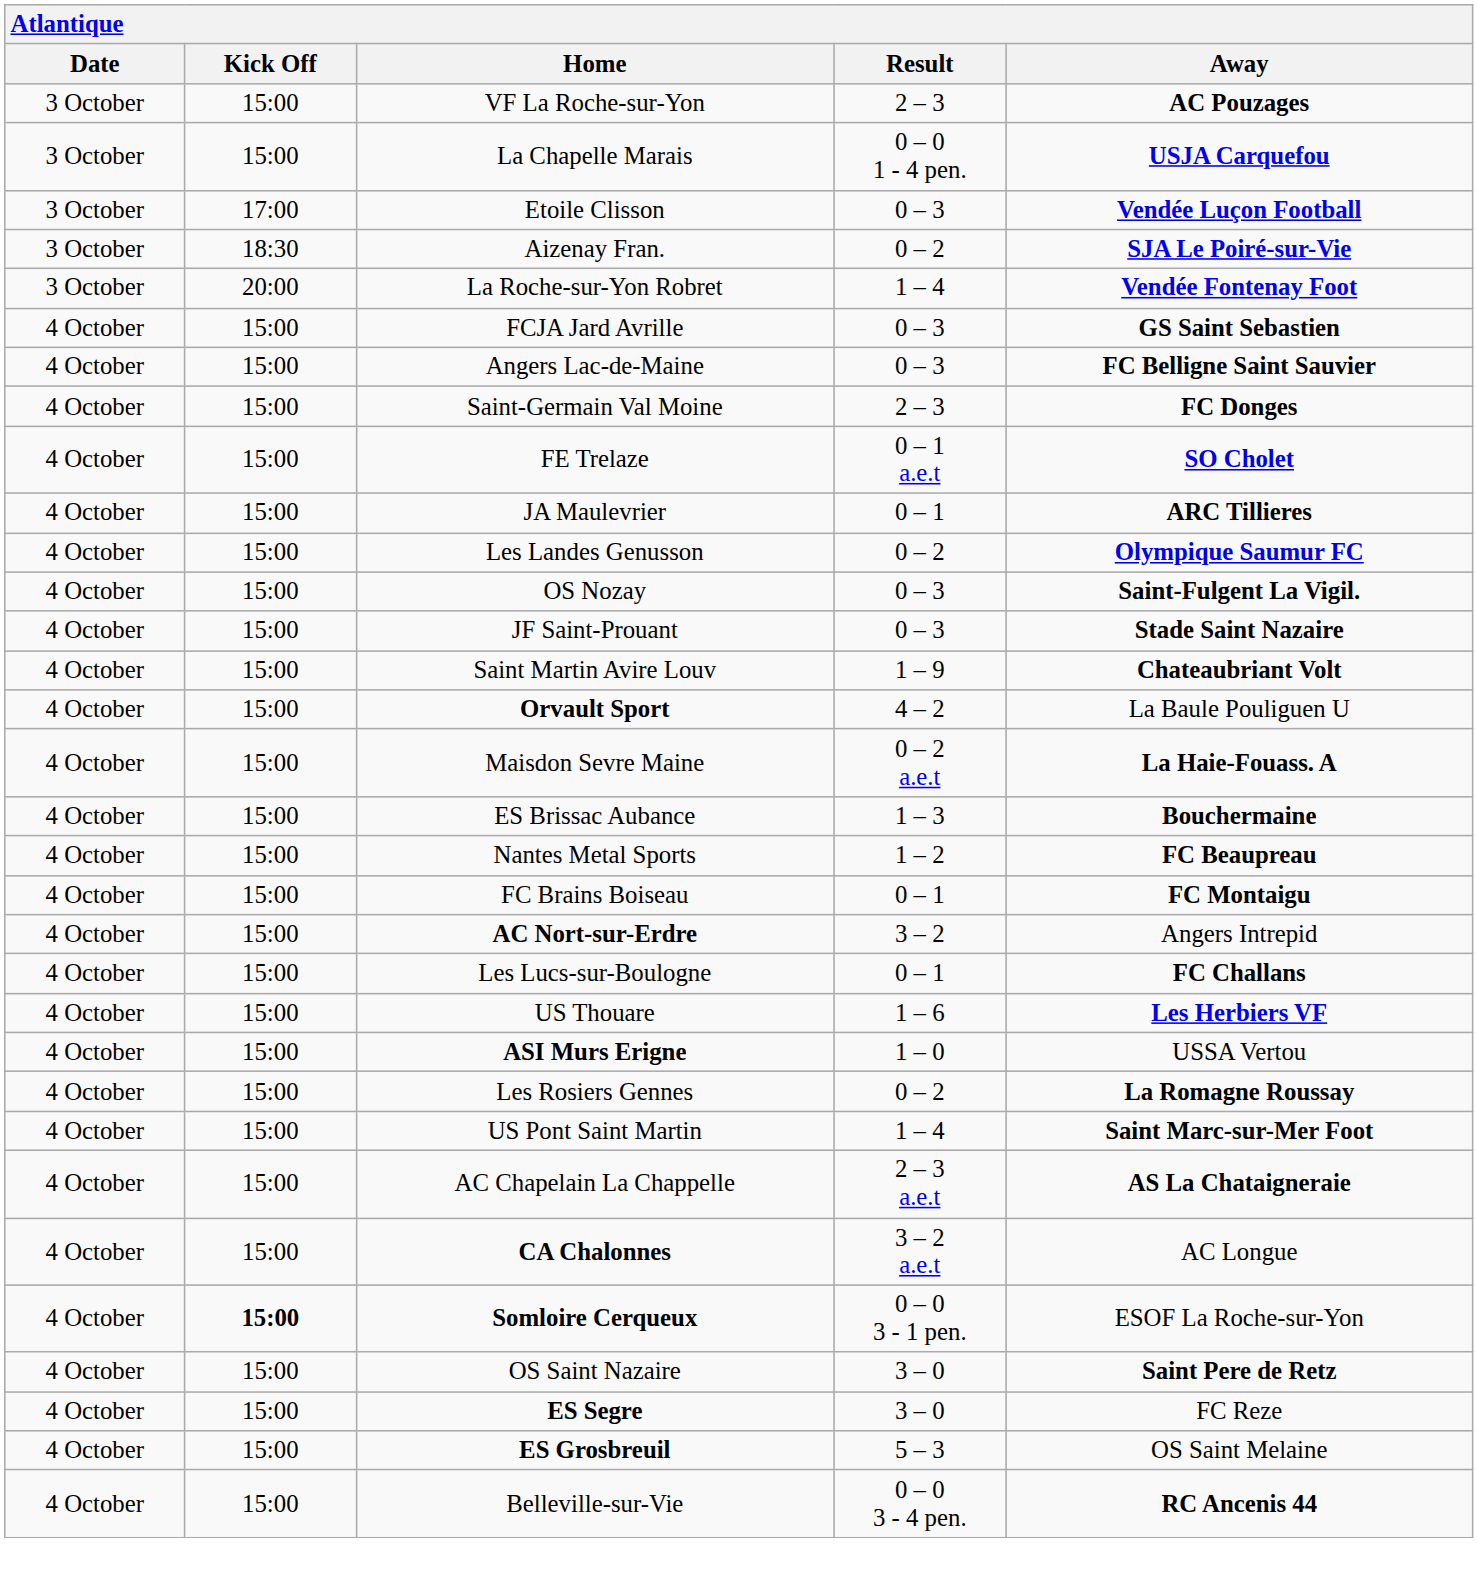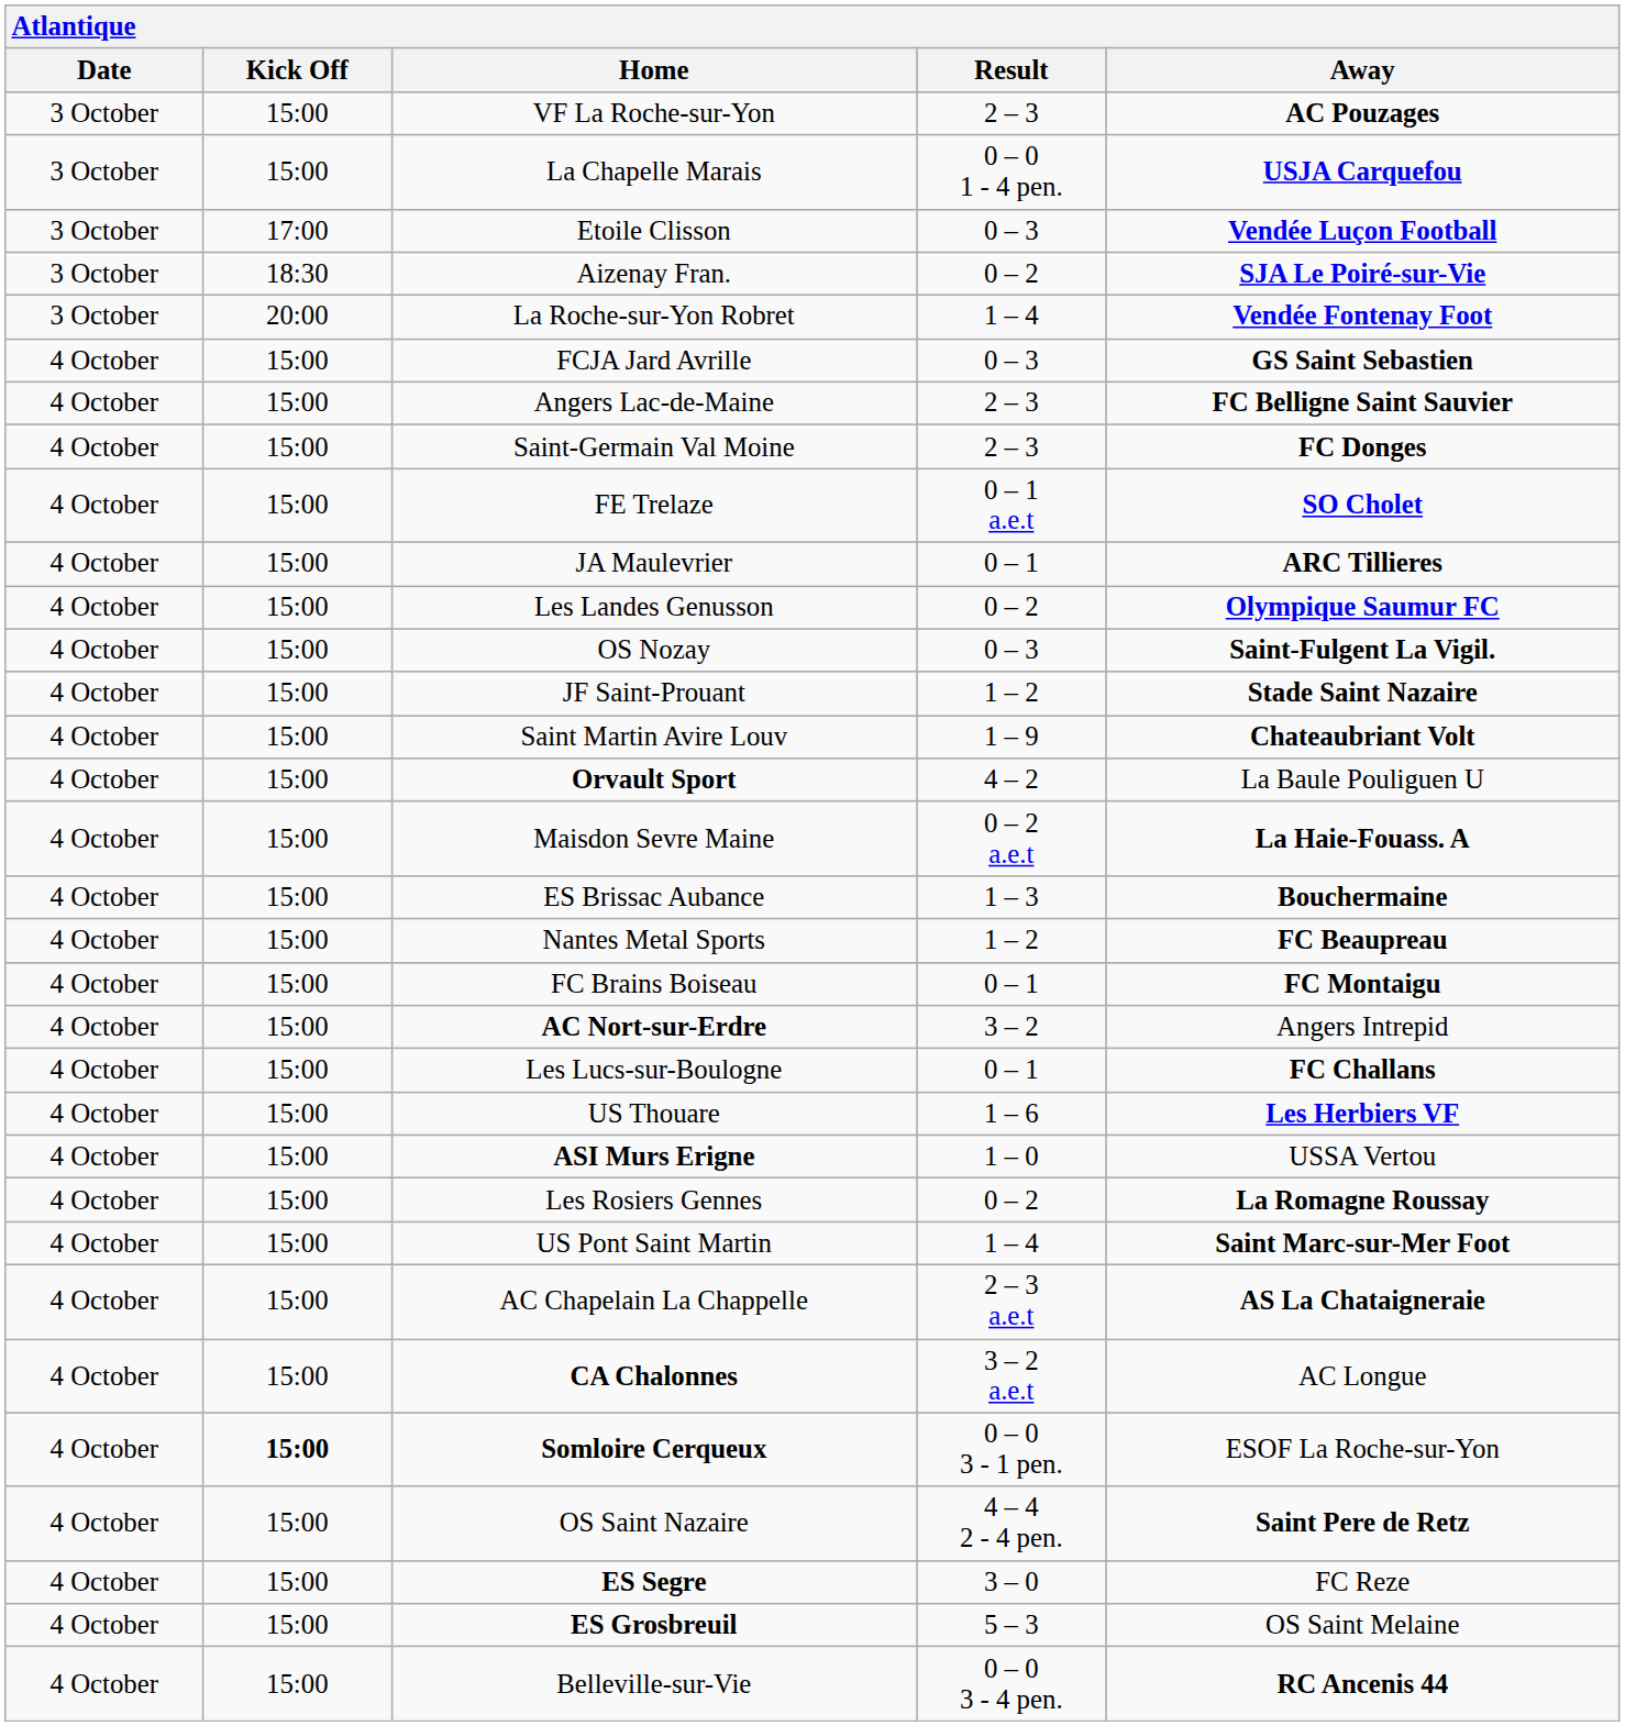Angers Lac-de-Maine | Result: 0 – 3 -> 2 – 3
JF Saint-Prouant | Result: 0 – 3 -> 1 – 2
OS Saint Nazaire | Result: 3 – 0 -> 4 – 4 2 - 4 pen.
